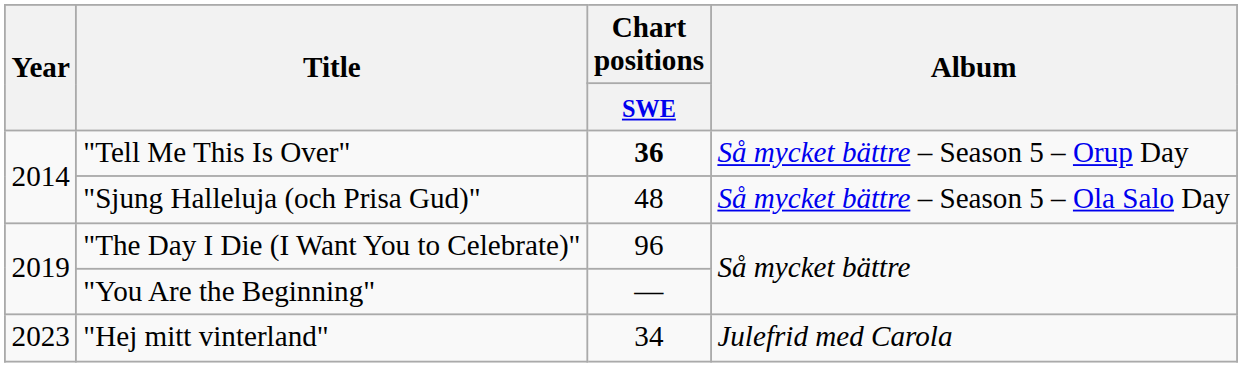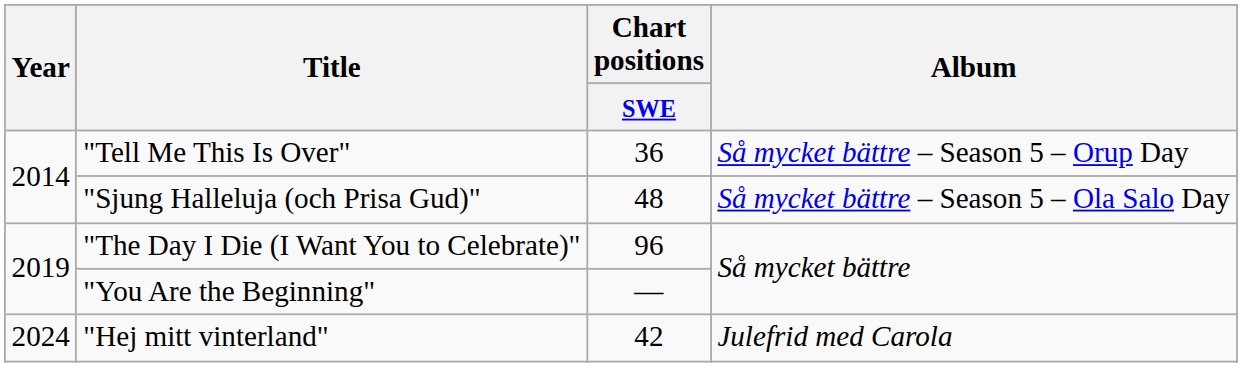"Tell Me This Is Over" | Chart positions / SWE: bold -> normal
"Hej mitt vinterland" | Year: 2023 -> 2024
"Hej mitt vinterland" | Chart positions / SWE: 34 -> 42
